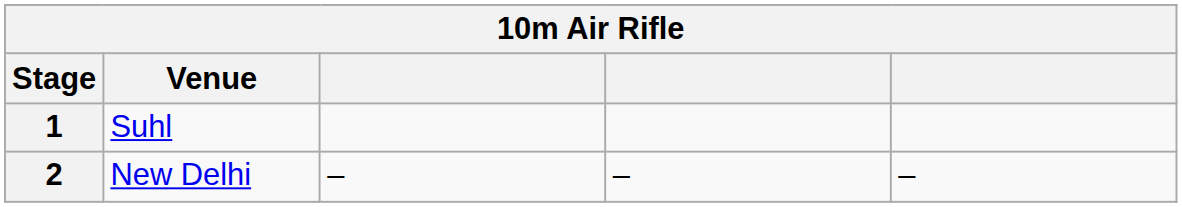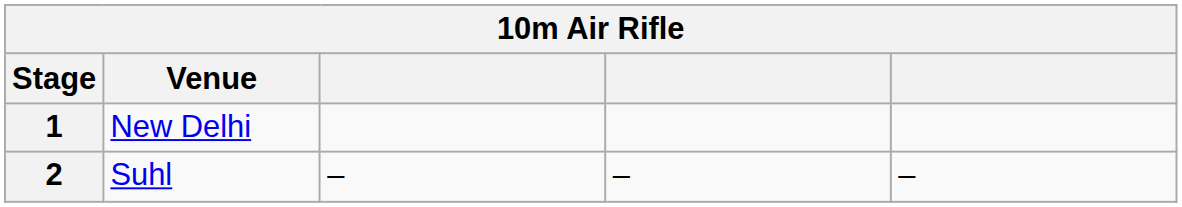1 | Venue: Suhl -> New Delhi
2 | Venue: New Delhi -> Suhl
